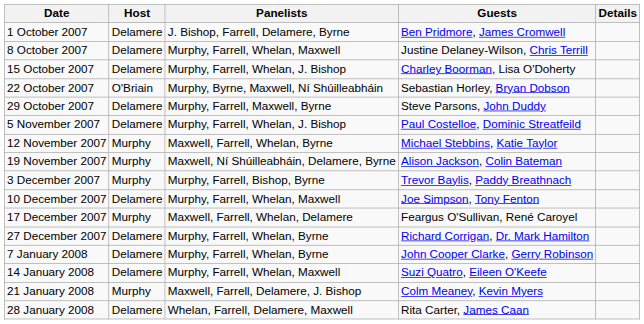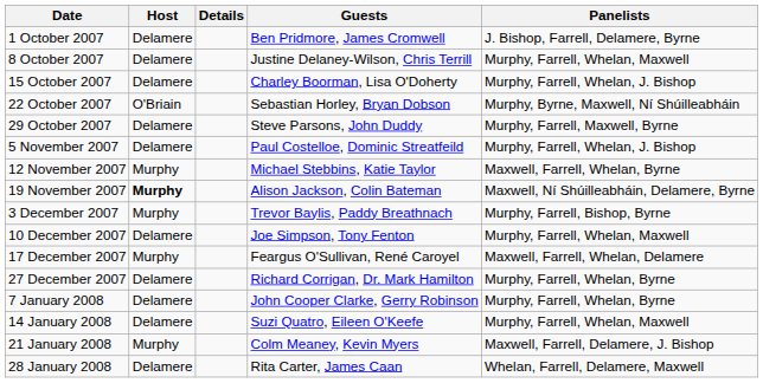columns swapped: Panelists <-> Details
19 November 2007 | Host: normal -> bold
